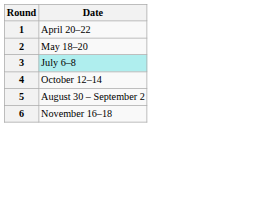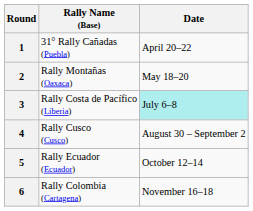+ column: Rally Name (Base) | 31° Rally Cañadas (Puebla) | Rally Montañas (Oaxaca) | Rally Costa de Pacífico (Liberia) | Rally Cusco (Cusco) | Rally Ecuador (Ecuador) | Rally Colombia (Cartagena)
4 | Date: October 12–14 -> August 30 – September 2
5 | Date: August 30 – September 2 -> October 12–14
